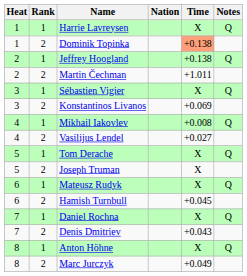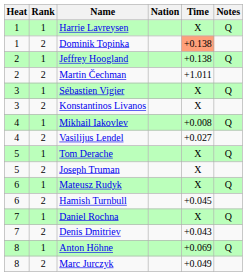Konstantinos Livanos | Time: +0.069 -> X
Anton Höhne | Time: X -> +0.069
